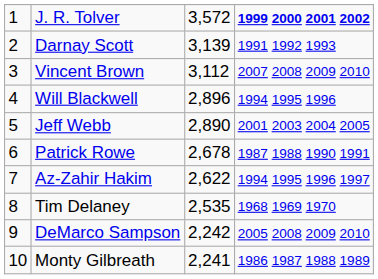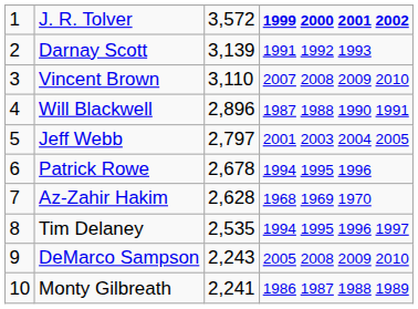Vincent Brown | column 3: 3,112 -> 3,110
Will Blackwell | column 4: 1994 1995 1996 -> 1987 1988 1990 1991
Jeff Webb | column 3: 2,890 -> 2,797
Patrick Rowe | column 4: 1987 1988 1990 1991 -> 1994 1995 1996
Az-Zahir Hakim | column 3: 2,622 -> 2,628
Az-Zahir Hakim | column 4: 1994 1995 1996 1997 -> 1968 1969 1970
Tim Delaney | column 4: 1968 1969 1970 -> 1994 1995 1996 1997
DeMarco Sampson | column 3: 2,242 -> 2,243
